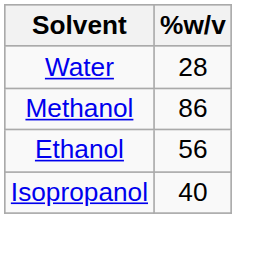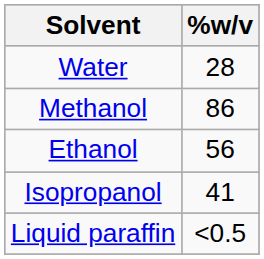Isopropanol | %w/v: 40 -> 41
+ row: Liquid paraffin | <0.5
